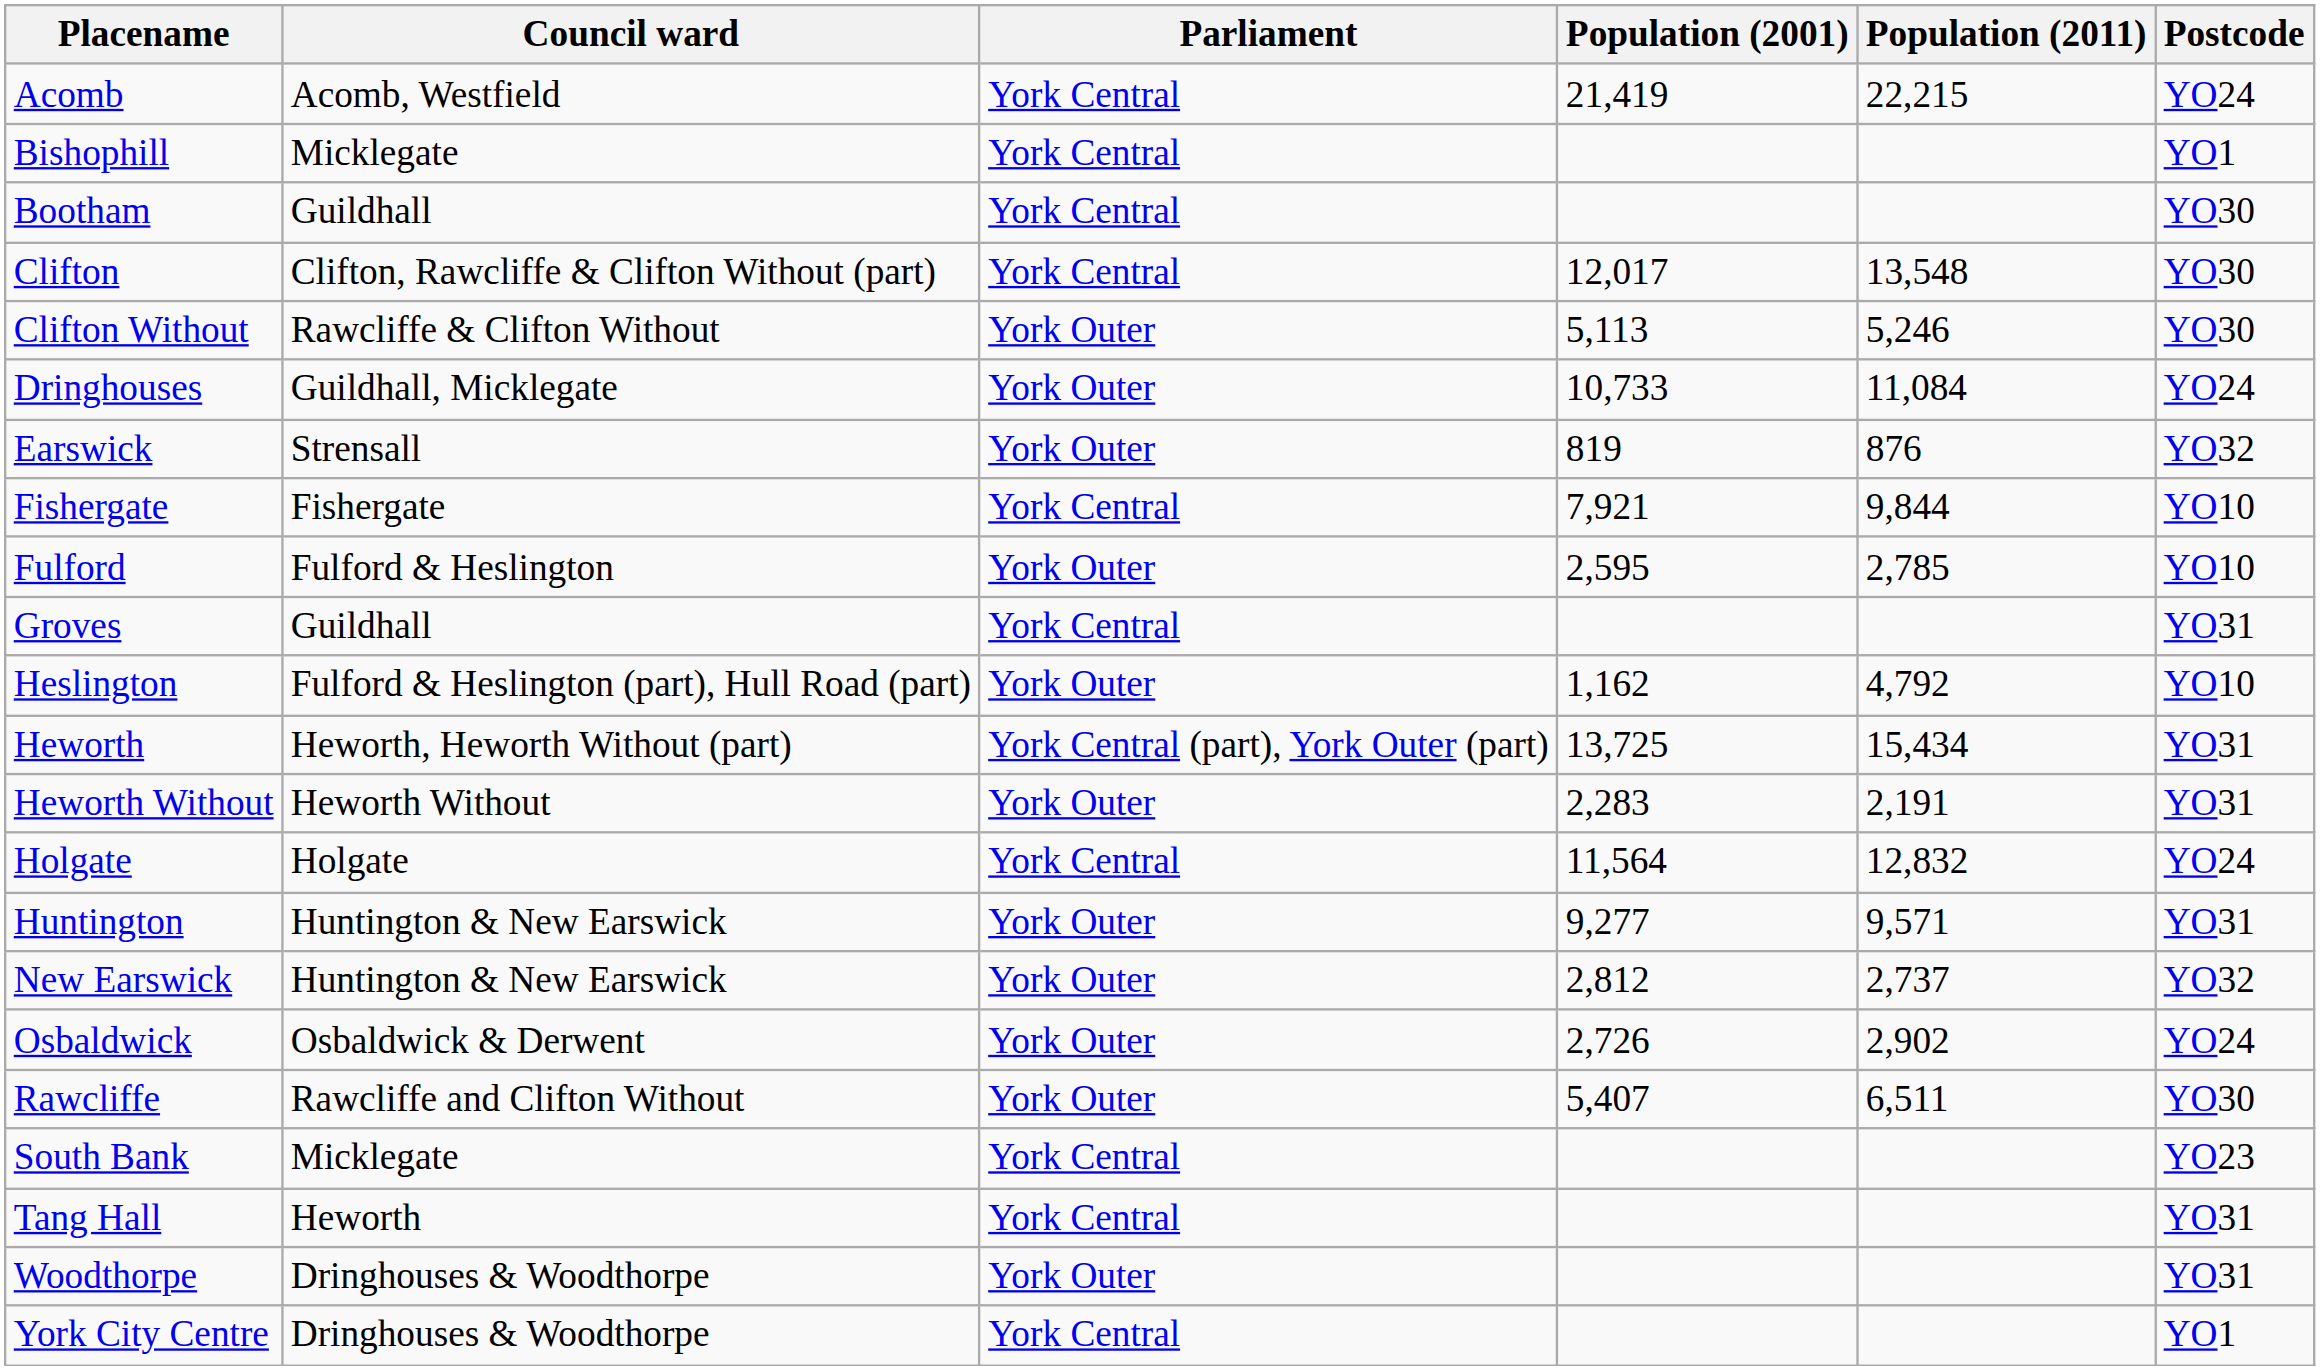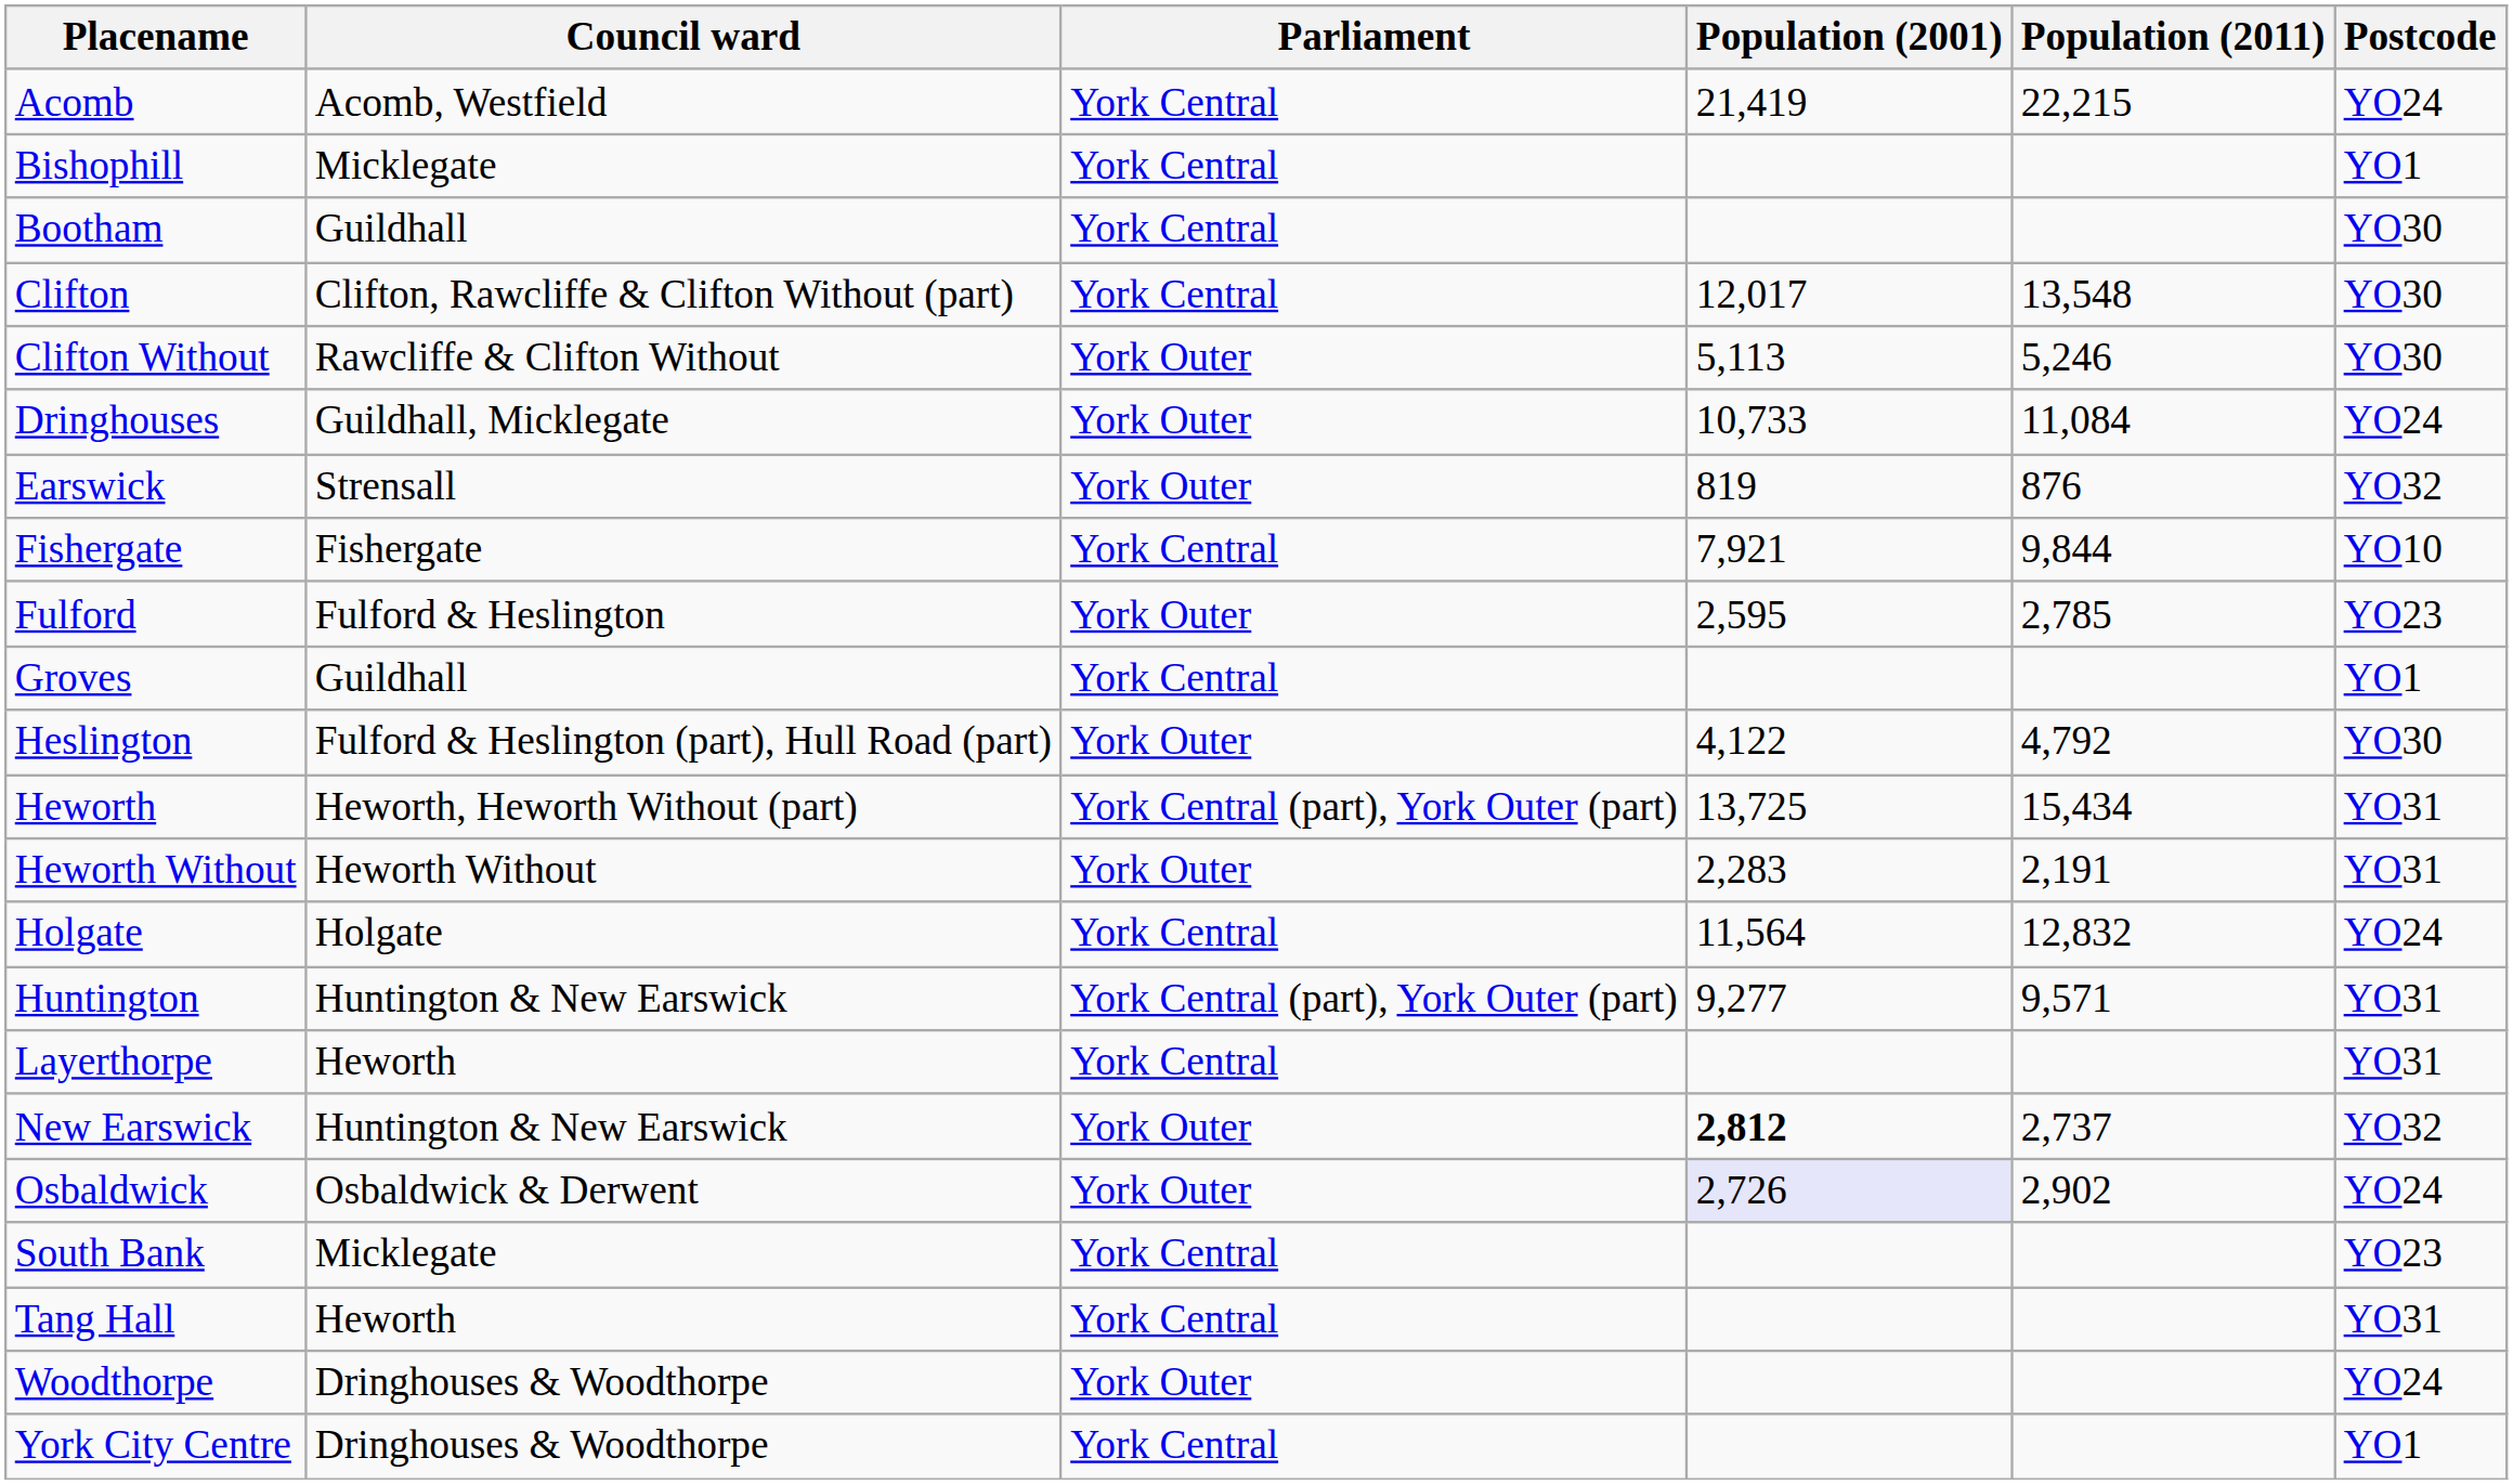Fulford | Postcode: YO10 -> YO23
Groves | Postcode: YO31 -> YO1
Heslington | Population (2001): 1,162 -> 4,122
Heslington | Postcode: YO10 -> YO30
Huntington | Parliament: York Outer -> York Central (part), York Outer (part)
+ row: Layerthorpe | Heworth | York Central | YO31
New Earswick | Population (2001): normal -> bold
Osbaldwick | Population (2001): no background -> lavender background
- row: Rawcliffe | Rawcliffe and Clifton Without | York Outer | 5,407 | 6,511 | YO30
Woodthorpe | Postcode: YO31 -> YO24
